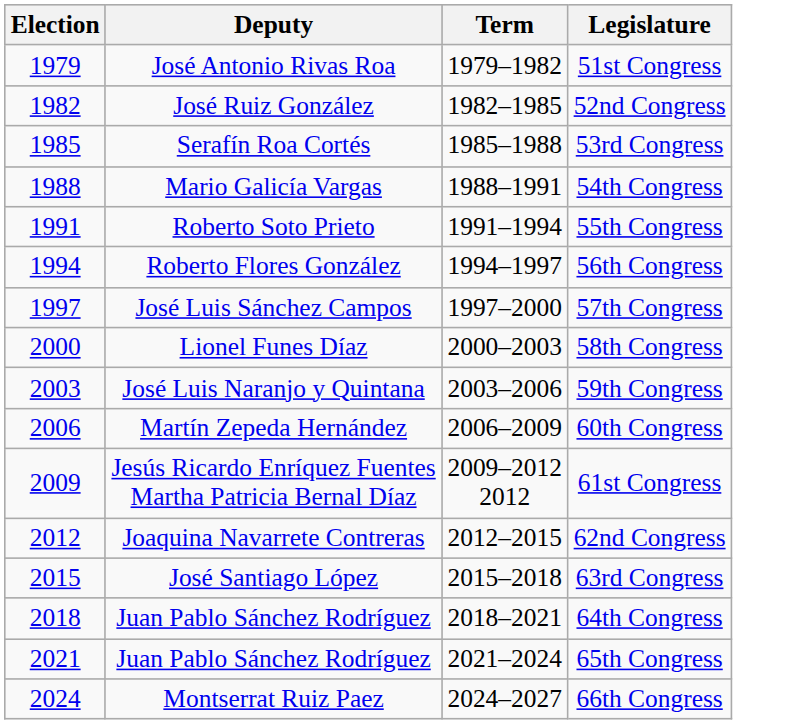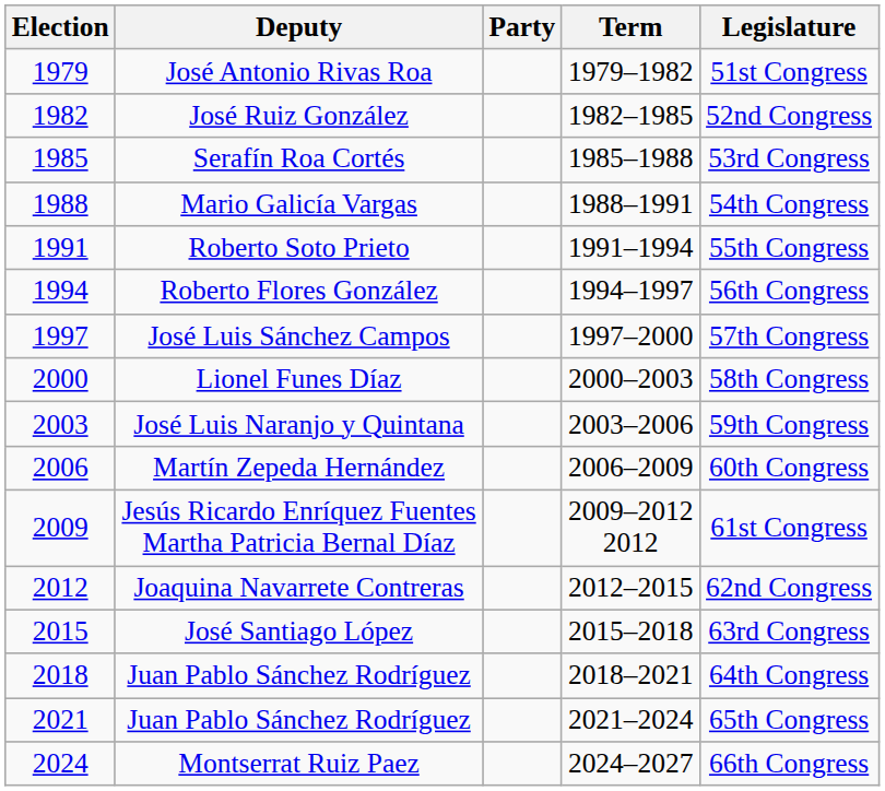+ column: Party
